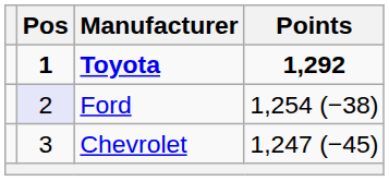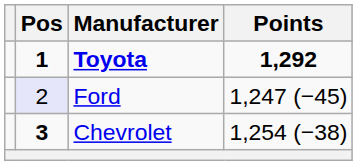Ford | Points: 1,254 (−38) -> 1,247 (−45)
Chevrolet | Pos: normal -> bold
Chevrolet | Points: 1,247 (−45) -> 1,254 (−38)
